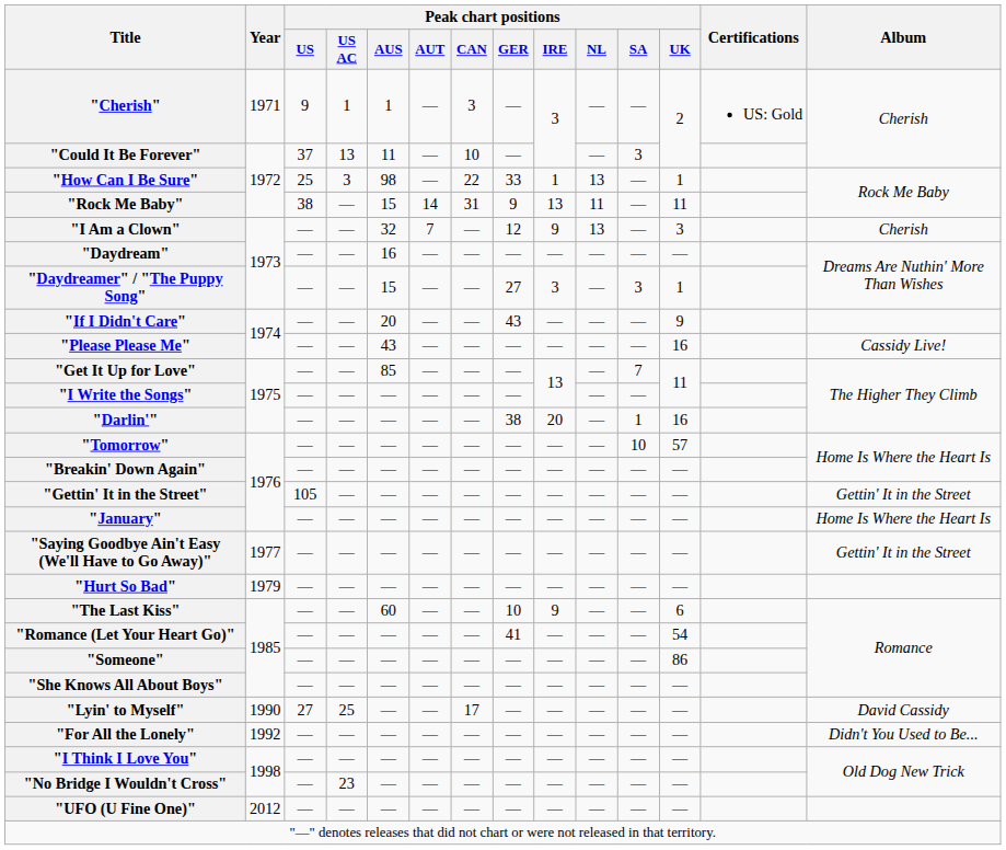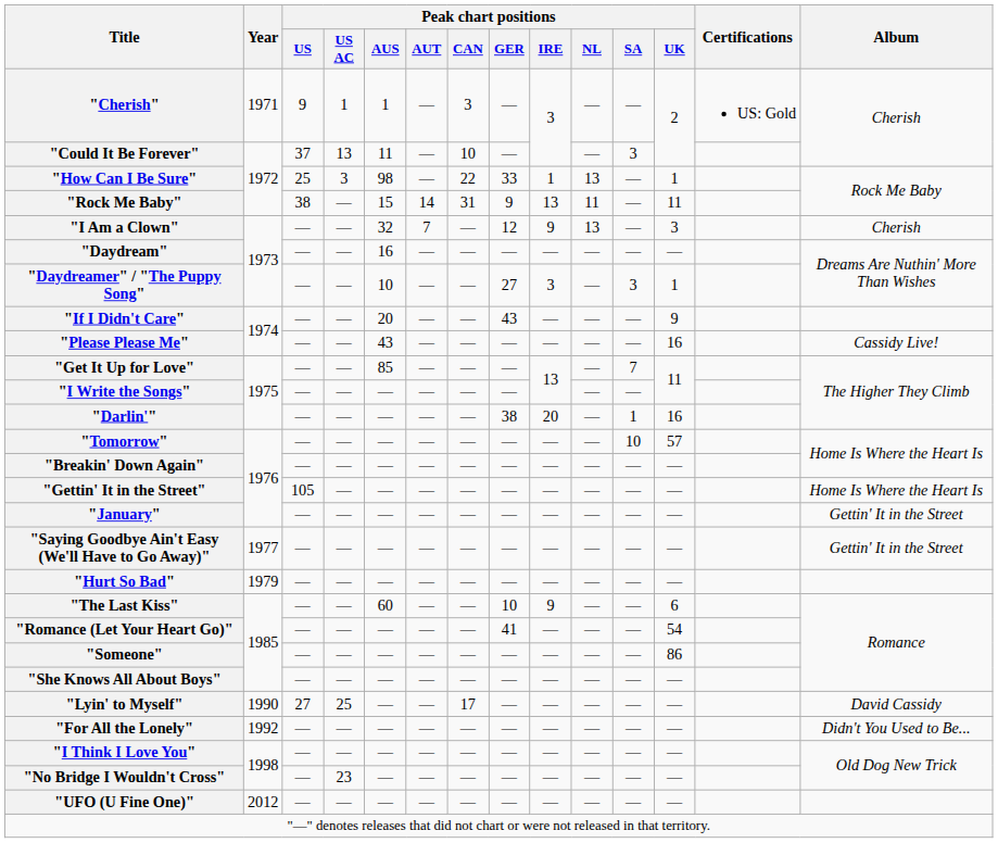"Daydreamer" / "The Puppy Song" | Peak chart positions / AUS: 15 -> 10
"Gettin' It in the Street" | Album: Gettin' It in the Street -> Home Is Where the Heart Is
"January" | Album: Home Is Where the Heart Is -> Gettin' It in the Street
